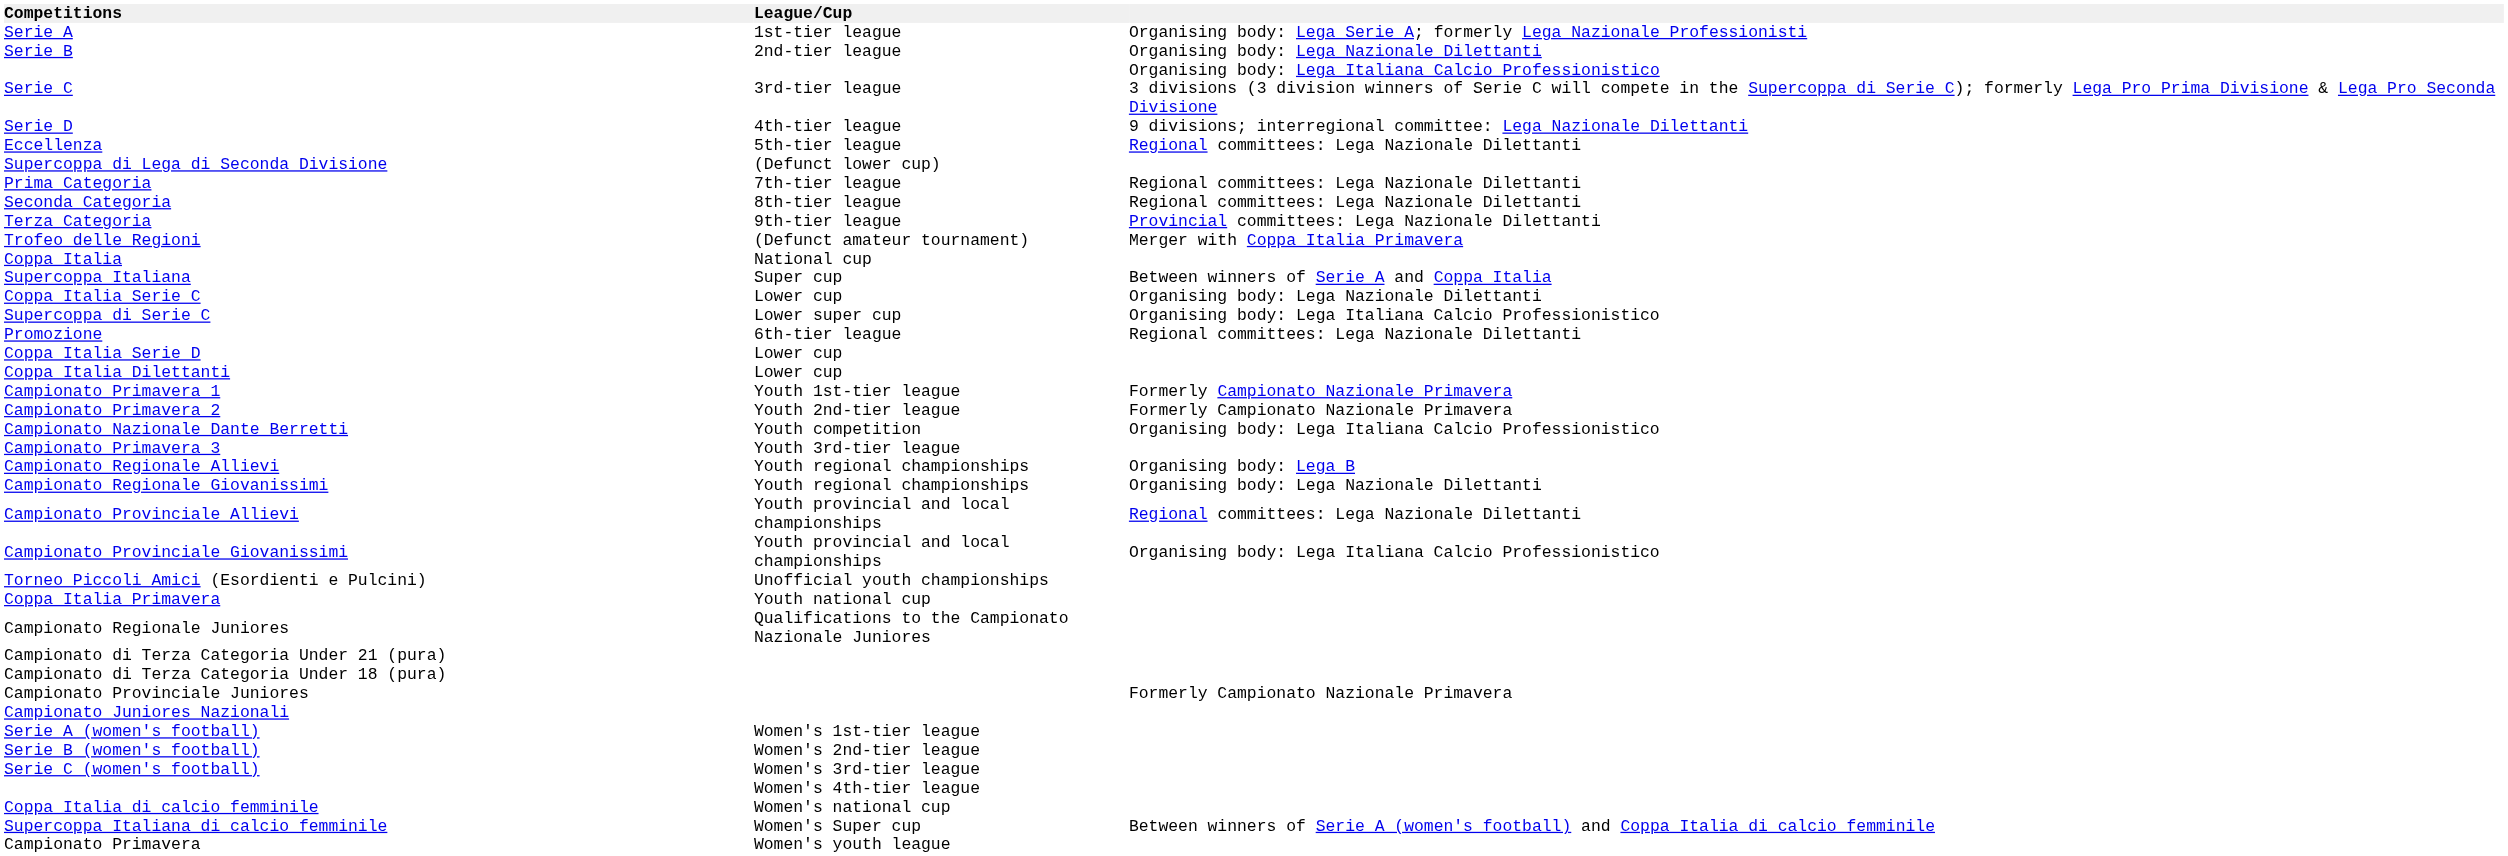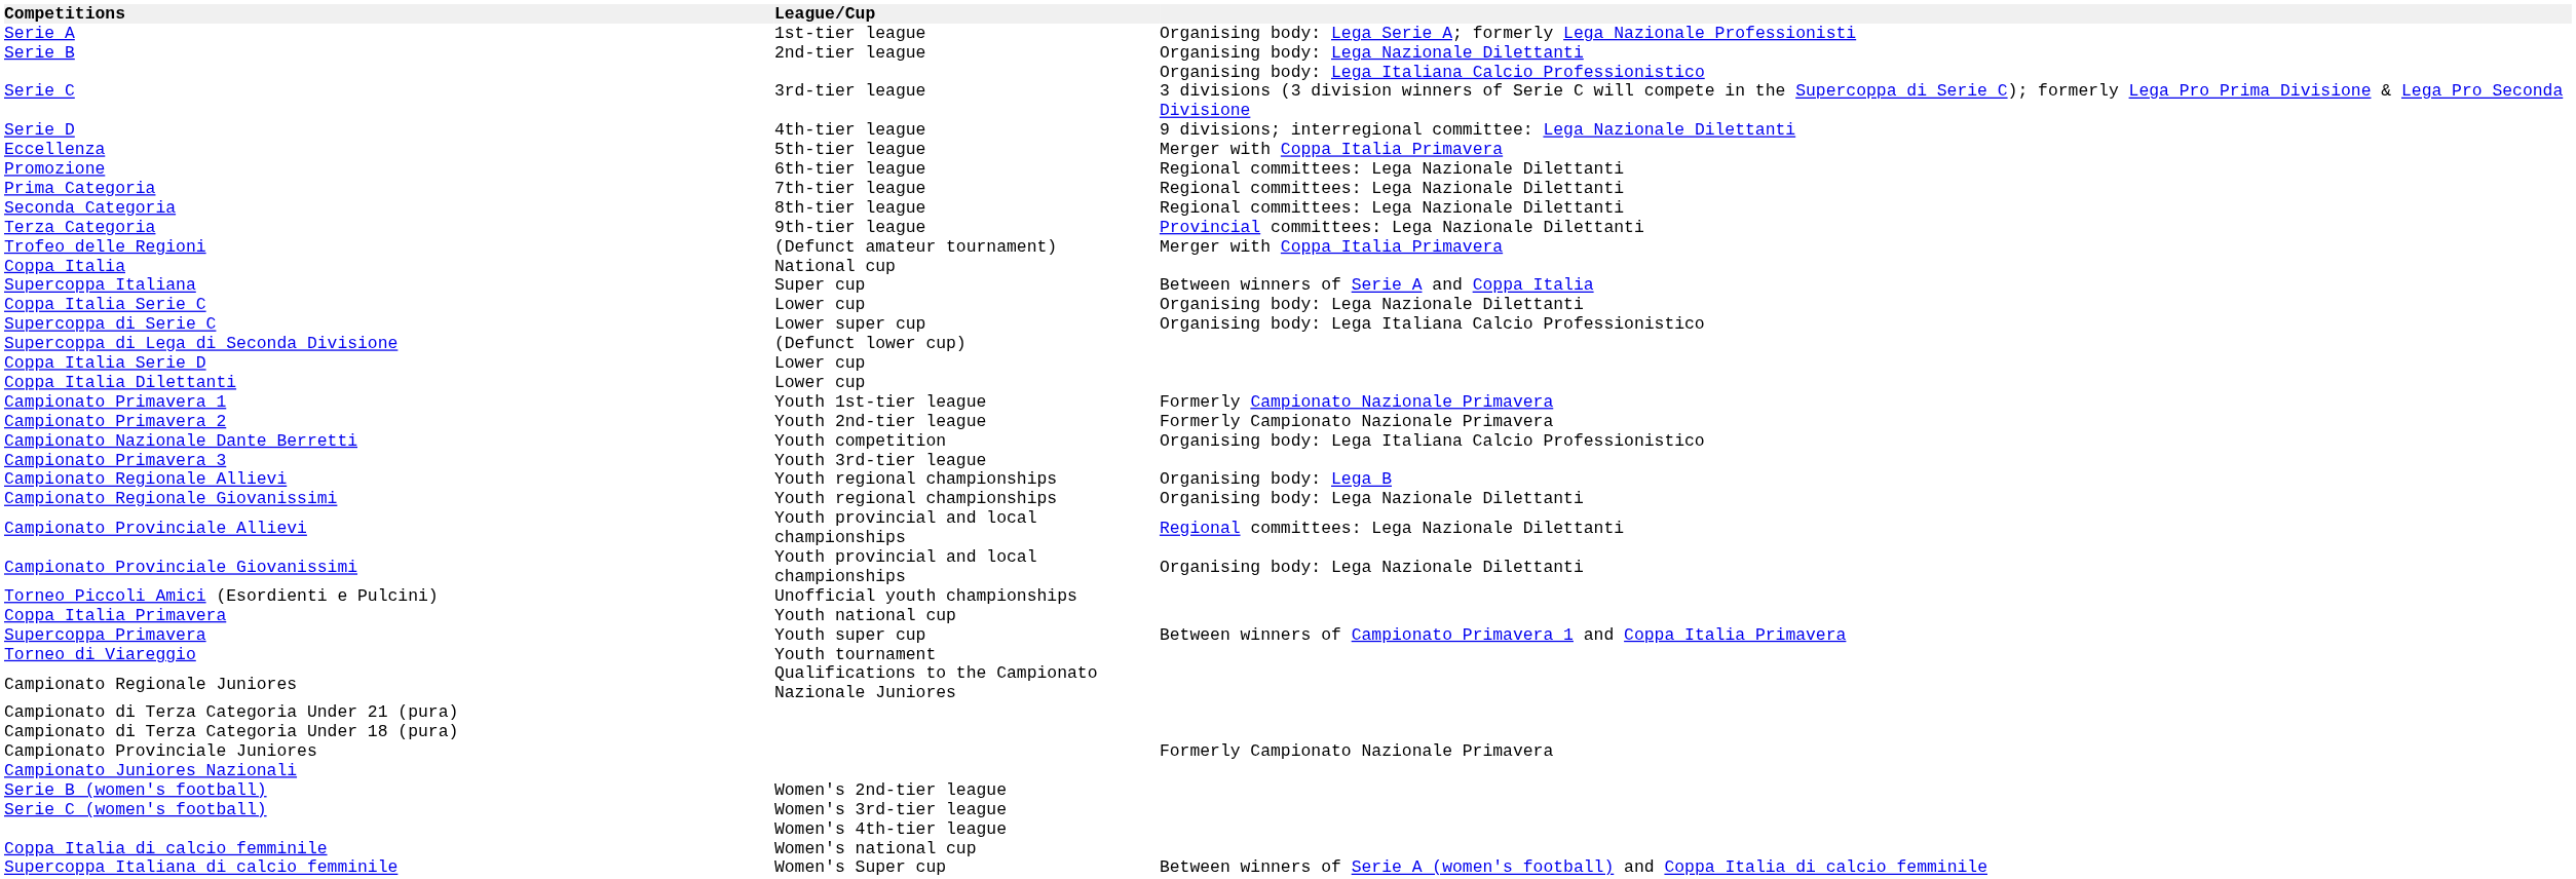Eccellenza | column 3: Regional committees: Lega Nazionale Dilettanti -> Merger with Coppa Italia Primavera
rows swapped: Promozione <-> Supercoppa di Lega di Seconda Divisione
Campionato Provinciale Giovanissimi | column 3: Organising body: Lega Italiana Calcio Professionistico -> Organising body: Lega Nazionale Dilettanti
+ row: Supercoppa Primavera | Youth super cup | Between winners of Campionato Primavera 1 and Coppa Italia Primavera
+ row: Torneo di Viareggio | Youth tournament
- row: Serie A (women's football) | Women's 1st-tier league
- row: Campionato Primavera | Women's youth league
